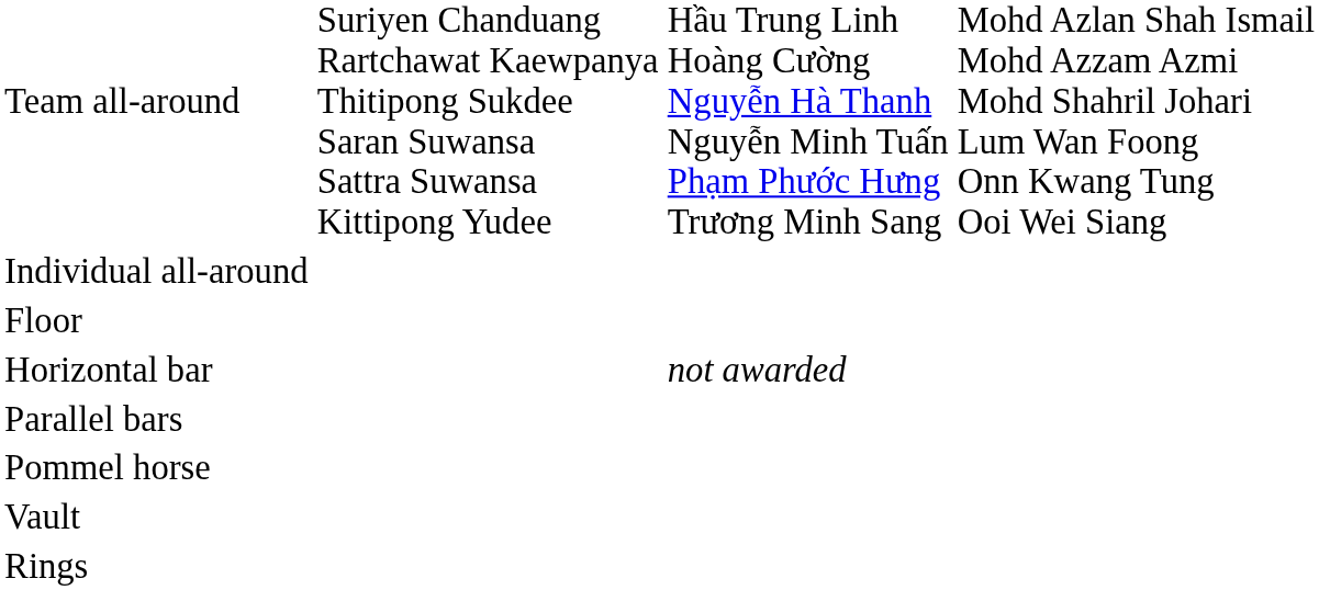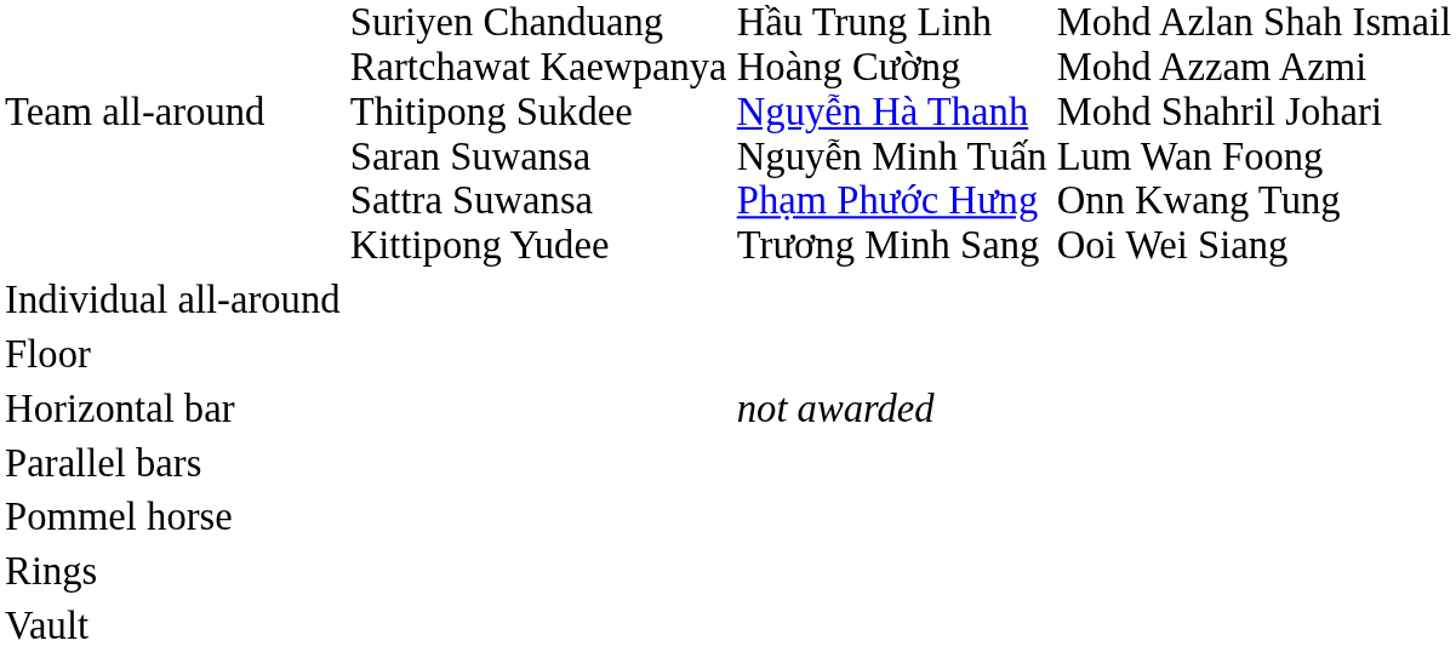rows swapped: Rings <-> Vault
